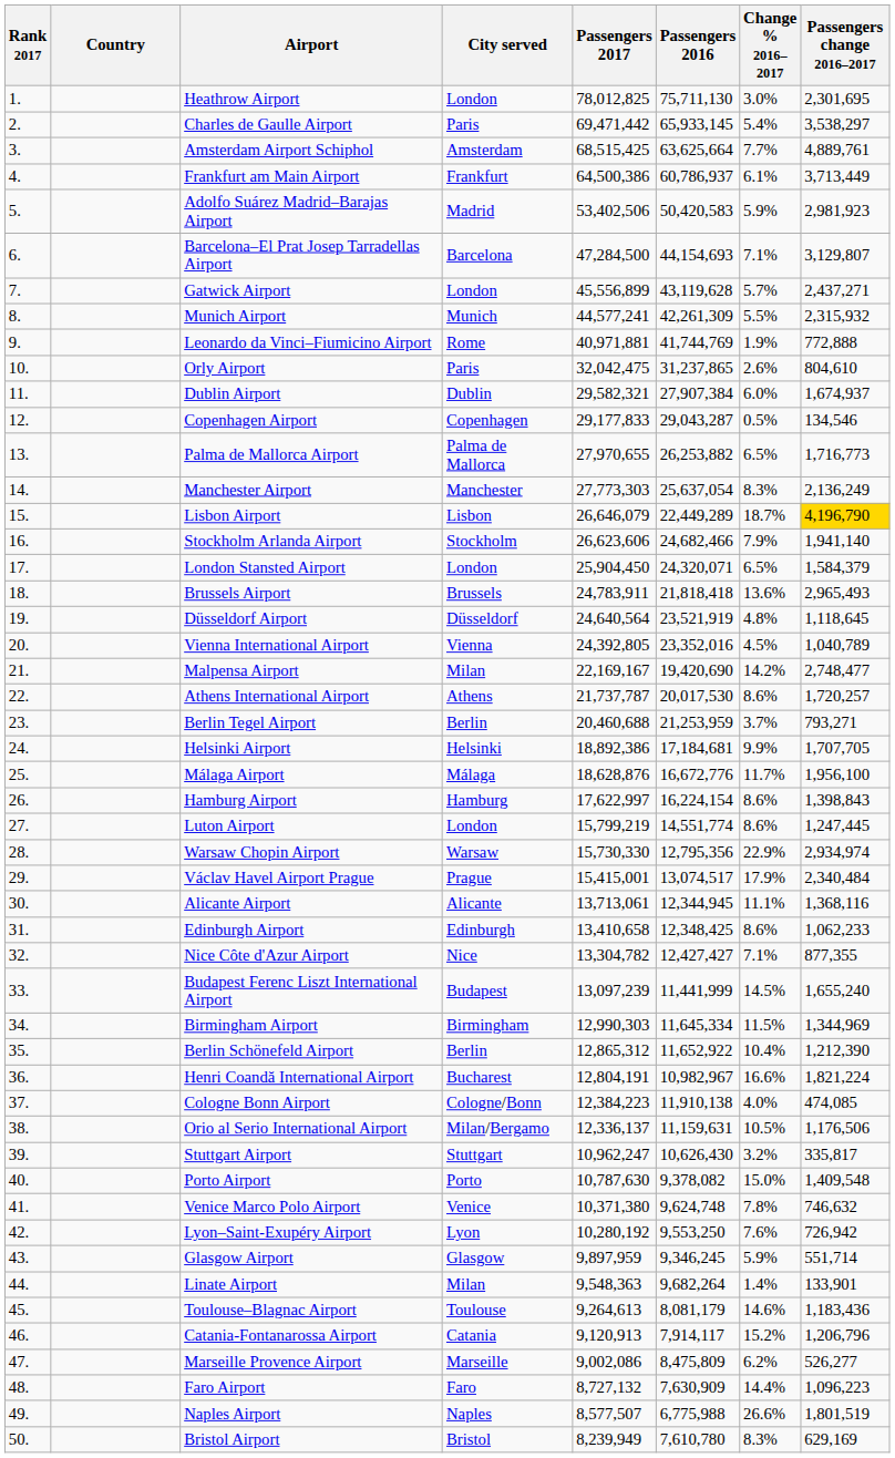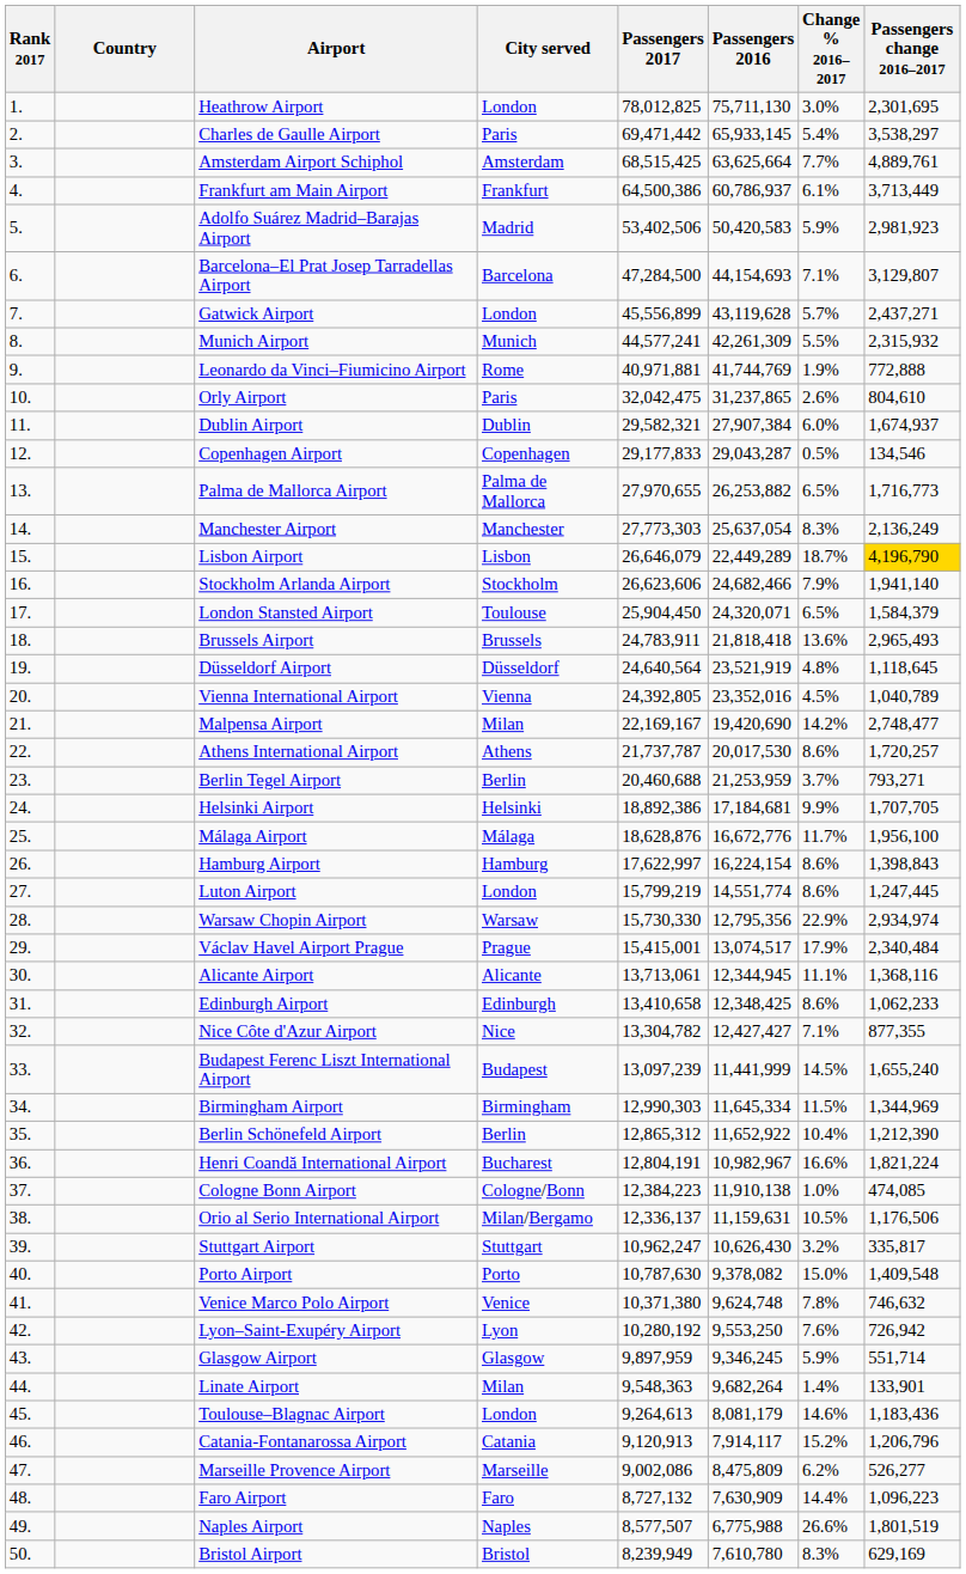London Stansted Airport | City served: London -> Toulouse
Cologne Bonn Airport | Change % 2016–2017: 4.0% -> 1.0%
Toulouse–Blagnac Airport | City served: Toulouse -> London
